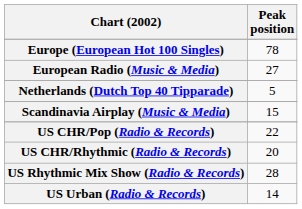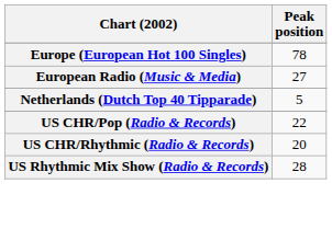- row: Scandinavia Airplay (Music & Media) | 15
- row: US Urban (Radio & Records) | 14
